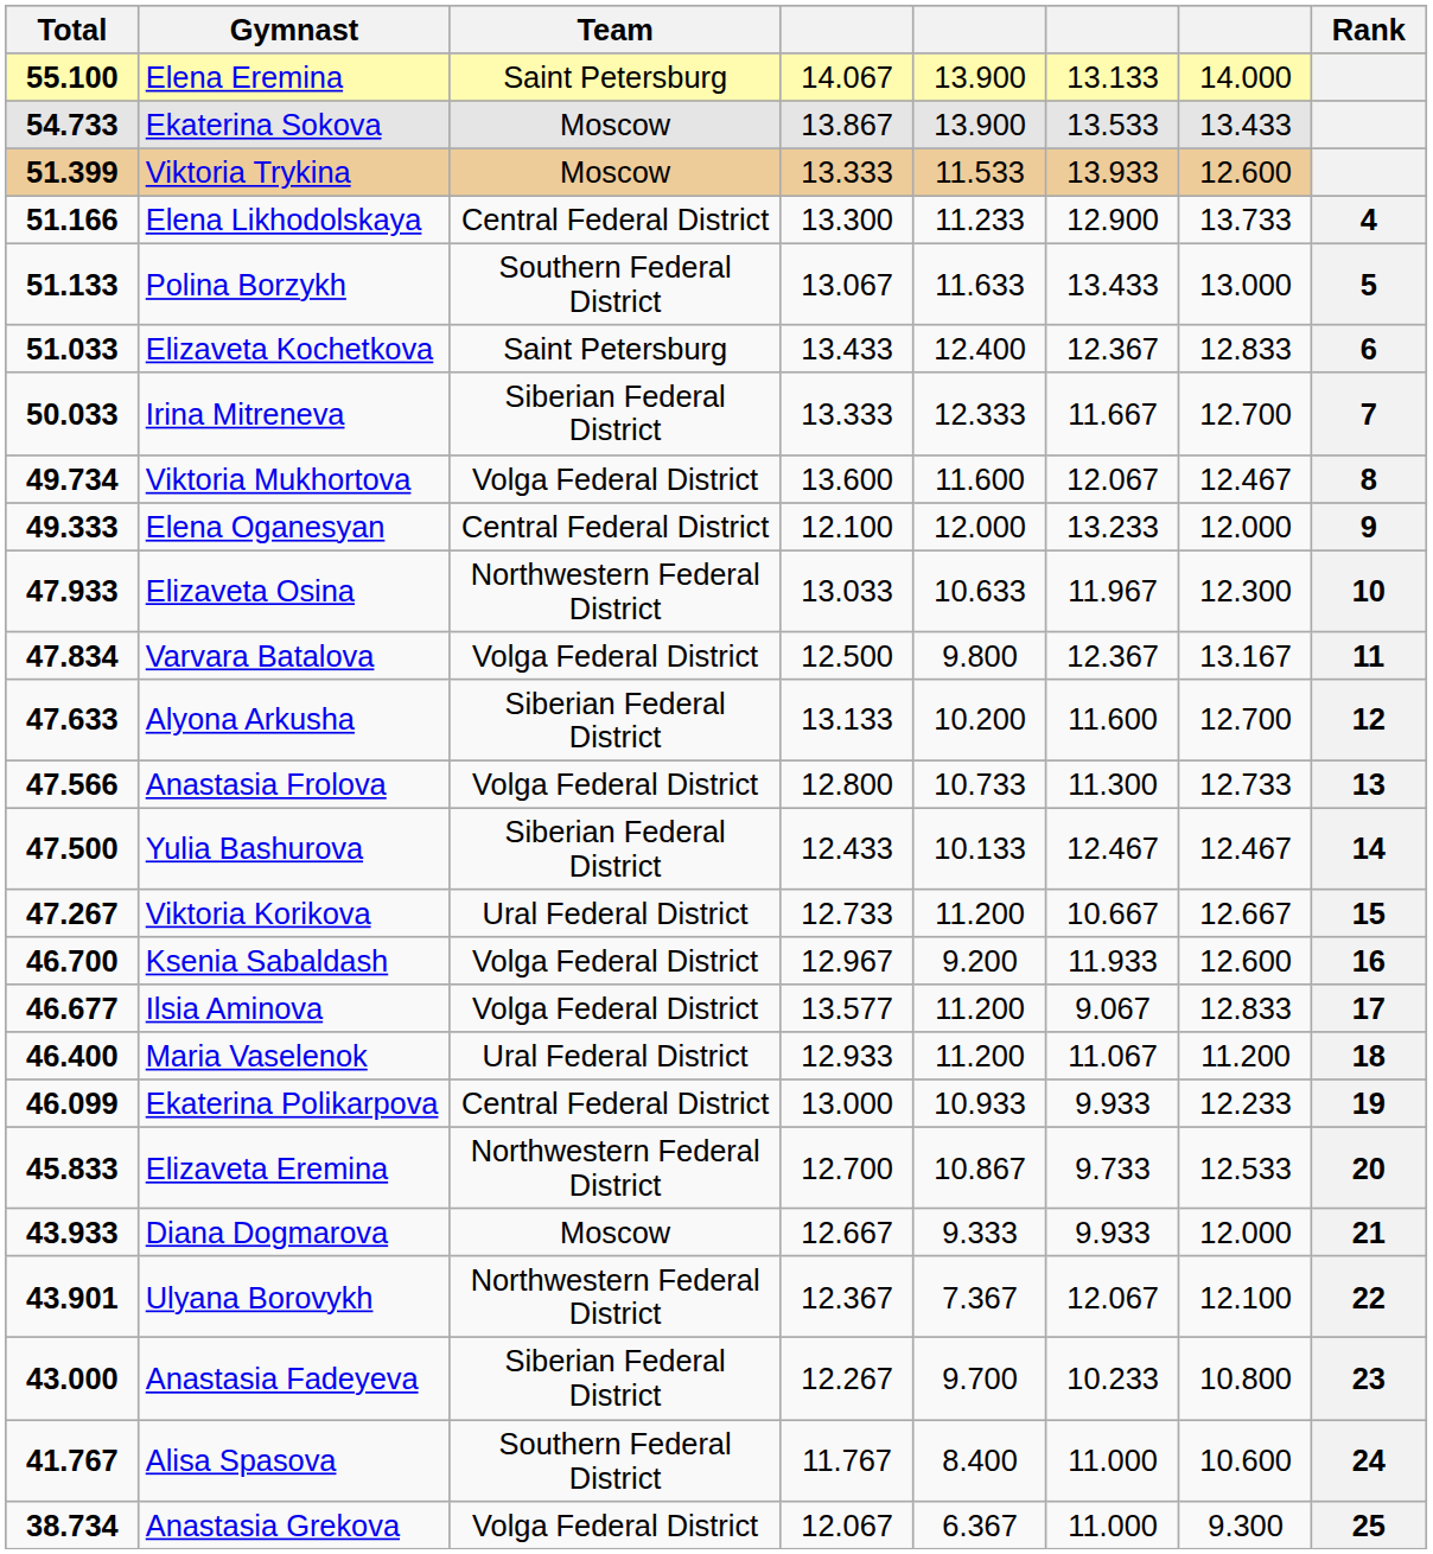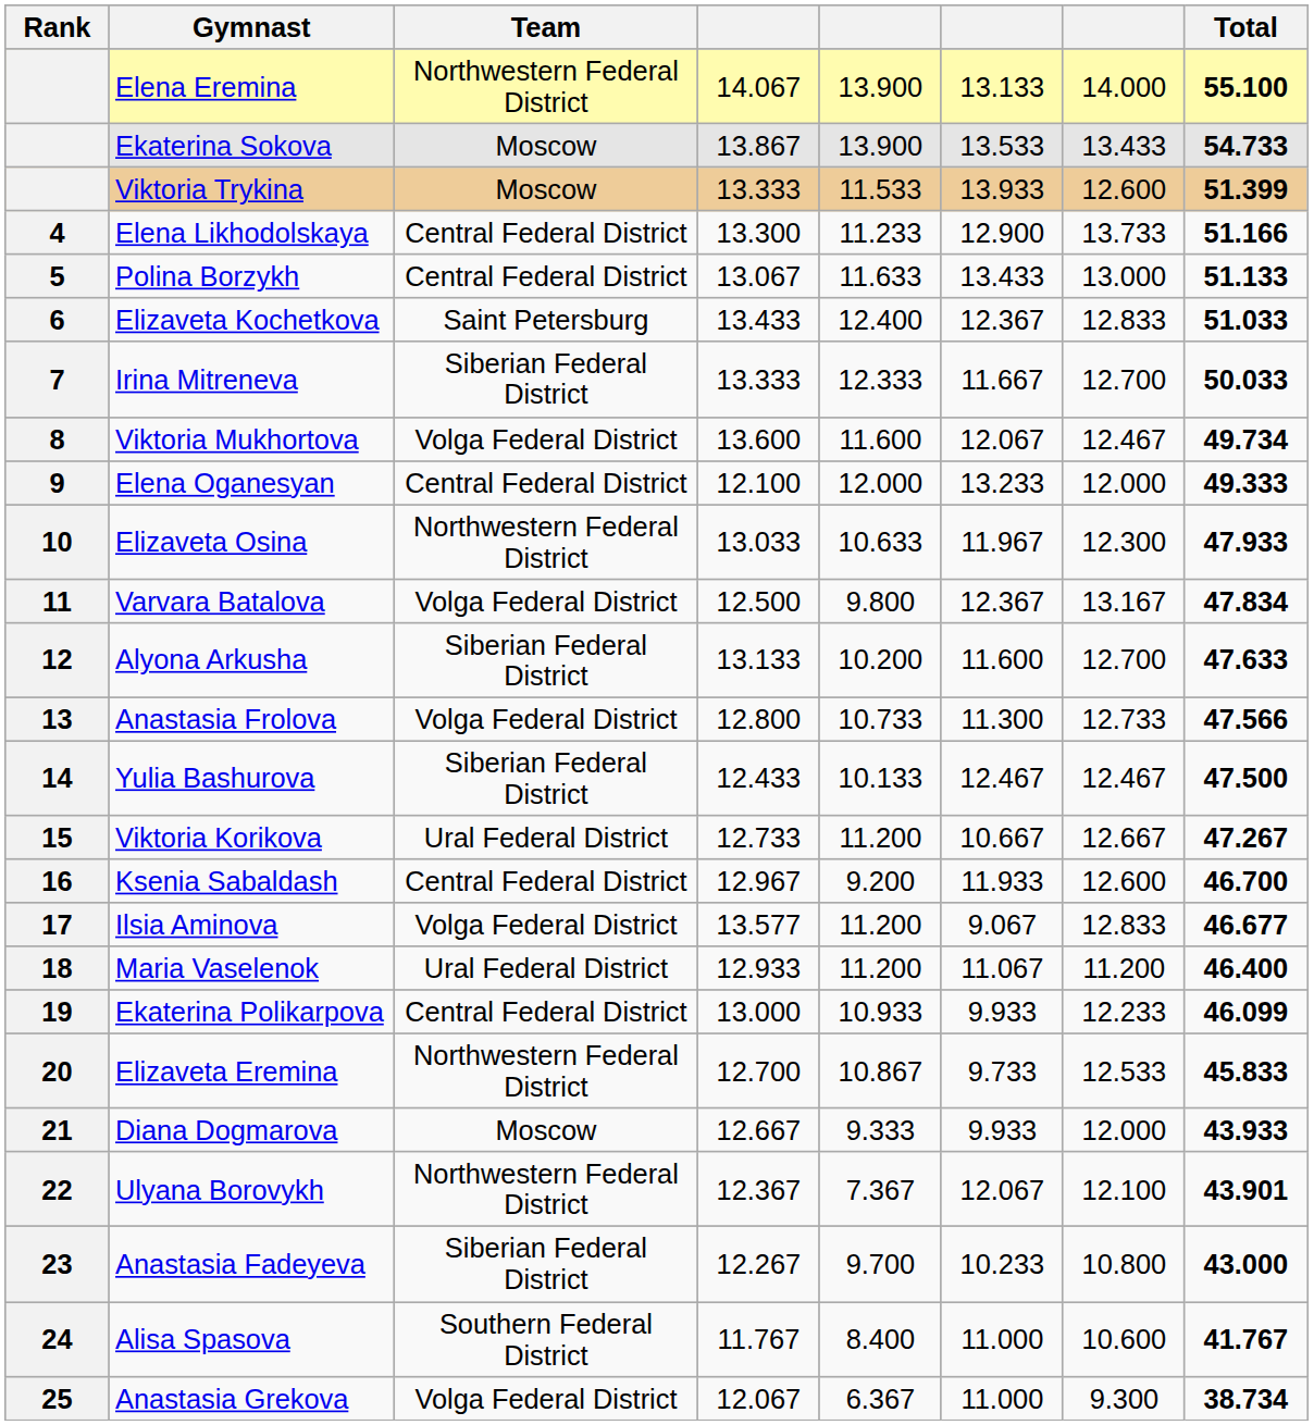columns swapped: Rank <-> Total
Elena Eremina | Team: Saint Petersburg -> Northwestern Federal District
Polina Borzykh | Team: Southern Federal District -> Central Federal District
Ksenia Sabaldash | Team: Volga Federal District -> Central Federal District
